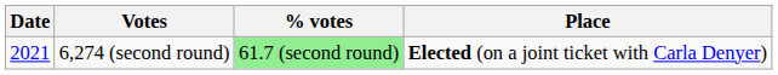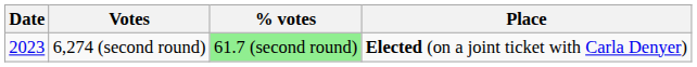6,274 (second round) | Date: 2021 -> 2023
